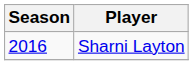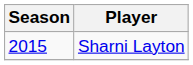Sharni Layton | Season: 2016 -> 2015
